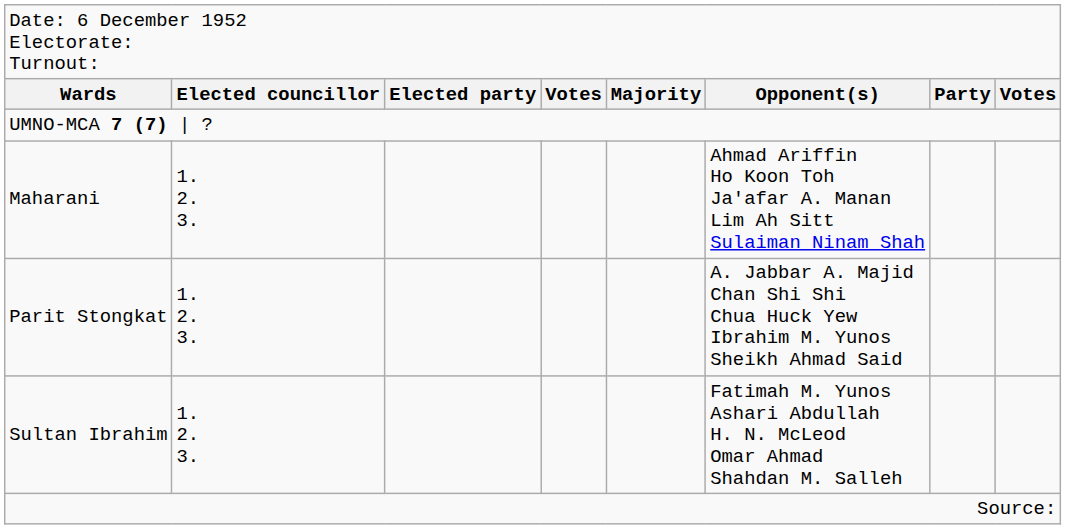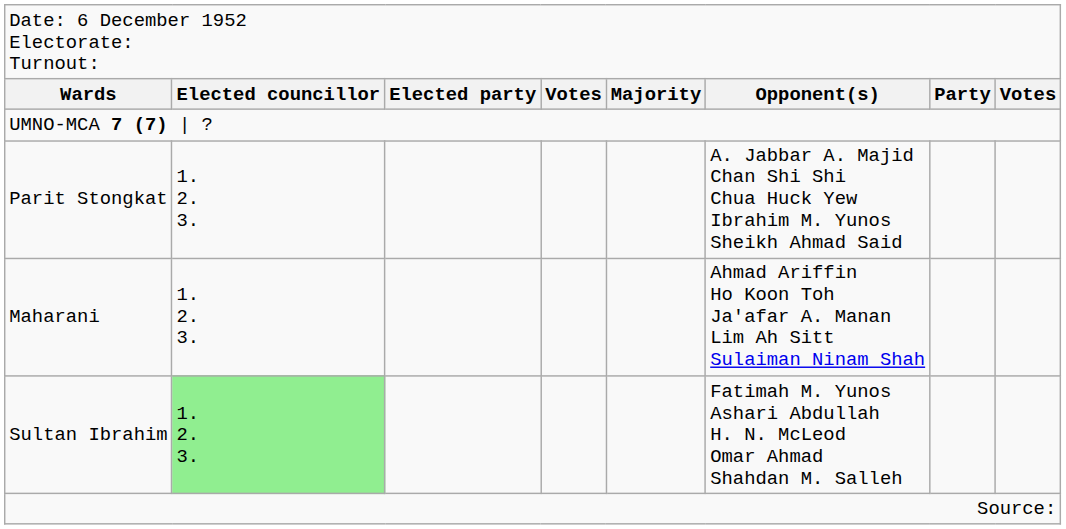rows swapped: Maharani <-> Parit Stongkat
Sultan Ibrahim | column 2: no background -> lightgreen background
